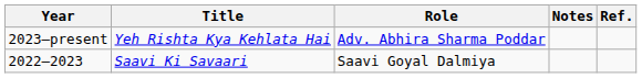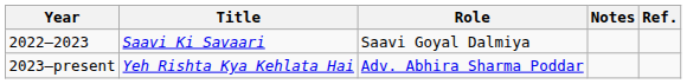rows swapped: 2022–2023 <-> 2023–present
